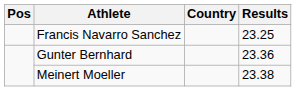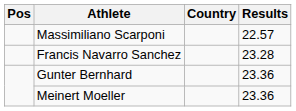+ row: Massimiliano Scarponi | 22.57
Francis Navarro Sanchez | Results: 23.25 -> 23.28
Meinert Moeller | Results: 23.38 -> 23.36
